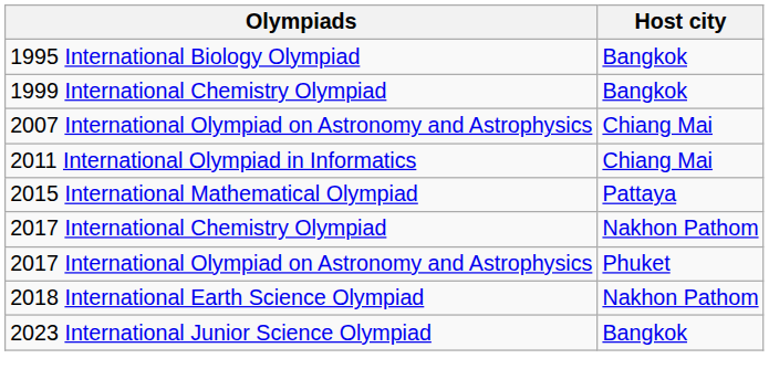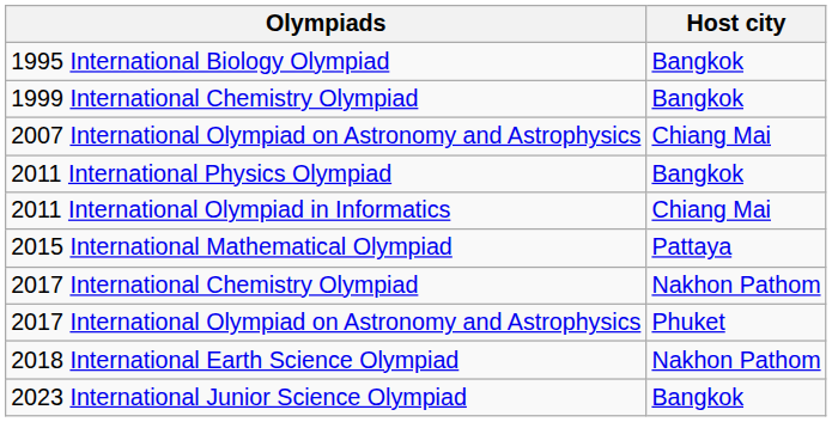+ row: 2011 International Physics Olympiad | Bangkok
